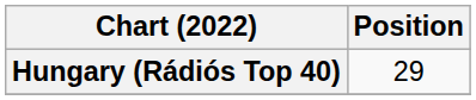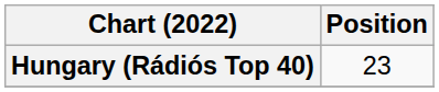Hungary (Rádiós Top 40) | Position: 29 -> 23
